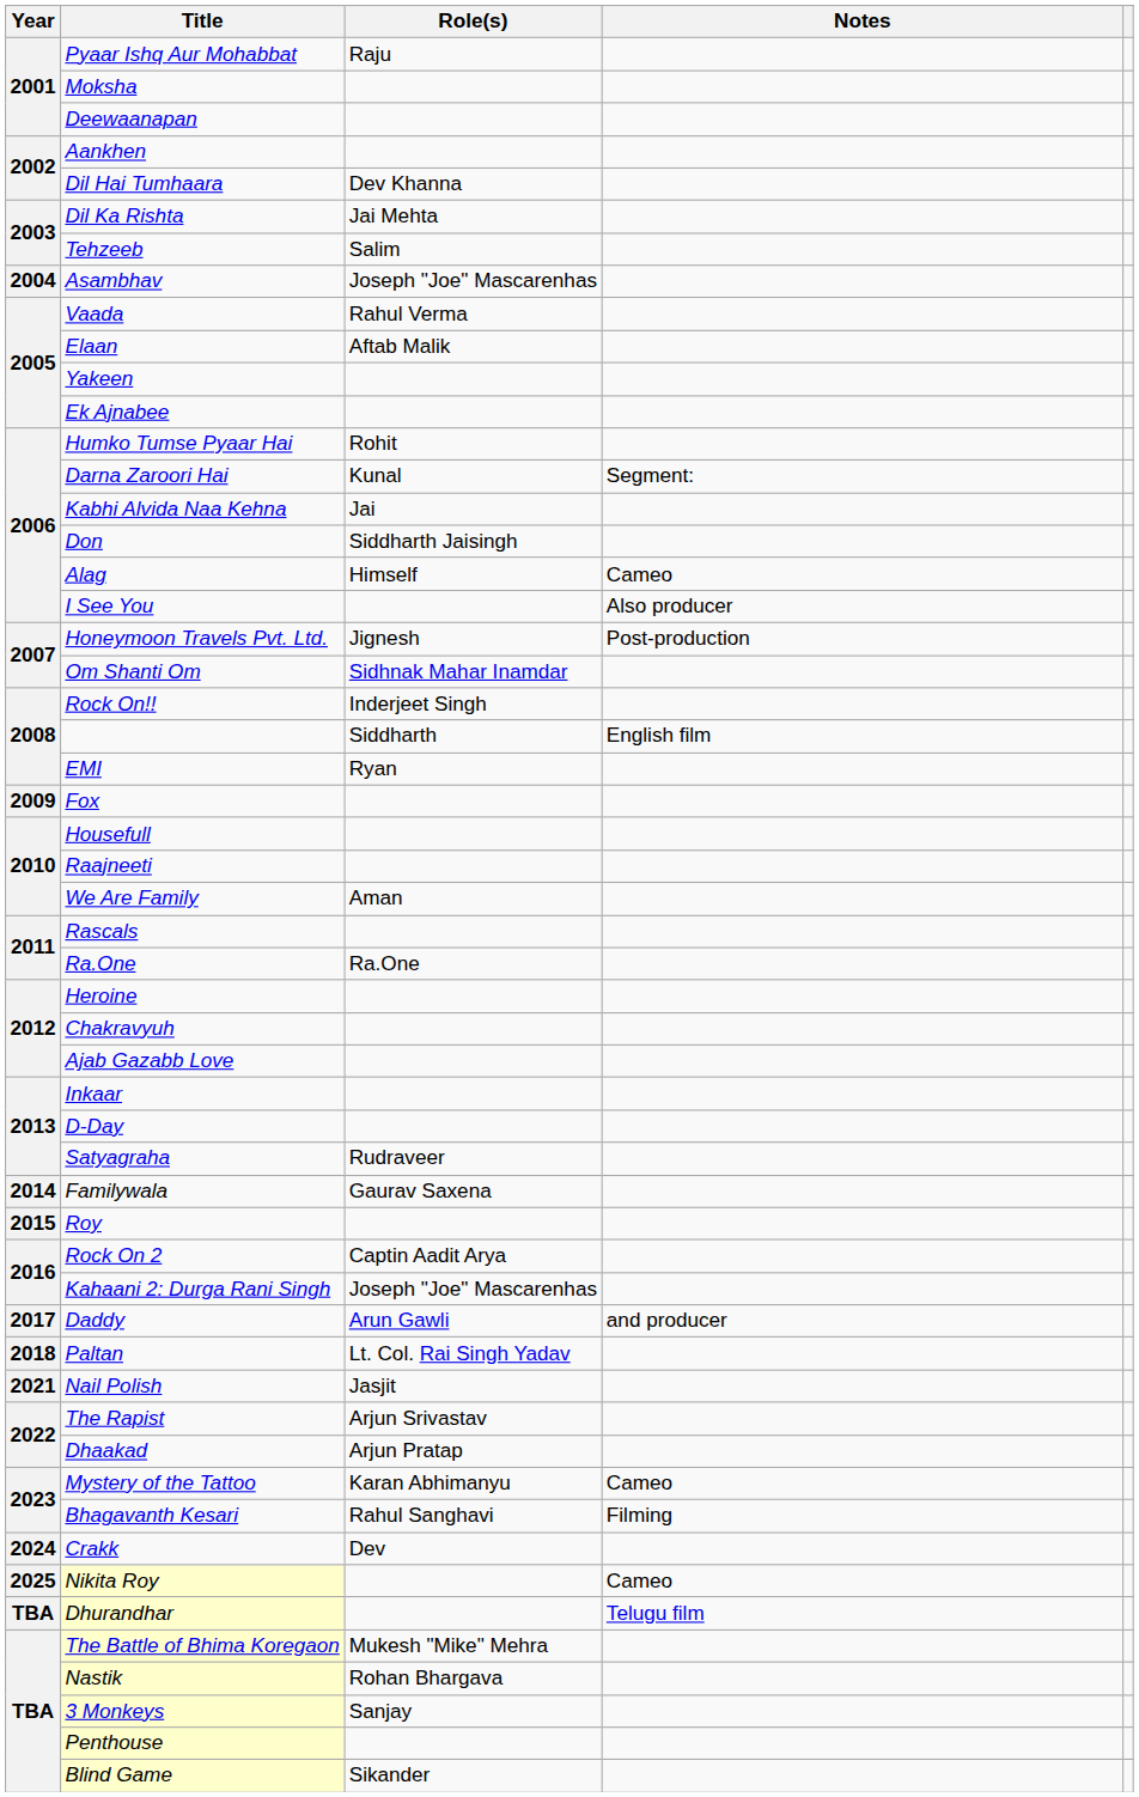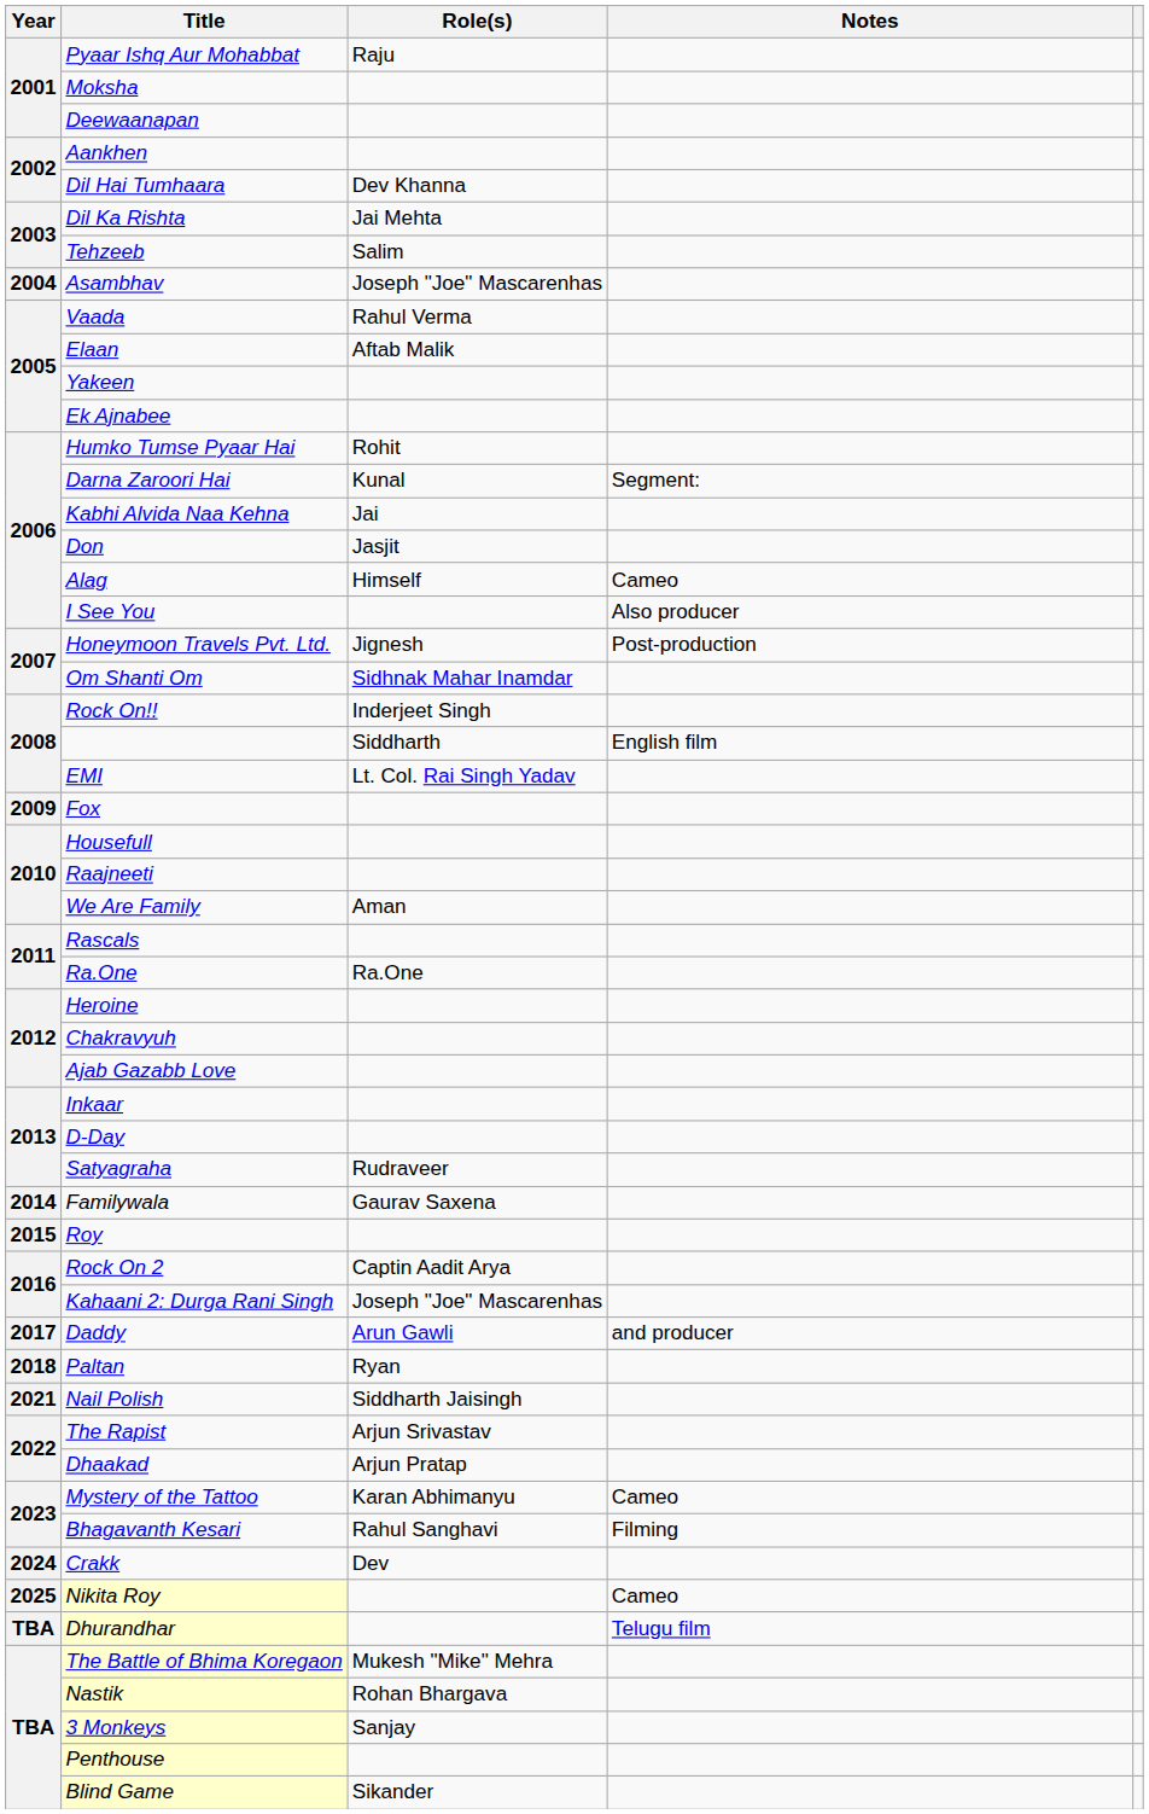Don | Role(s): Siddharth Jaisingh -> Jasjit
EMI | Role(s): Ryan -> Lt. Col. Rai Singh Yadav
Paltan | Role(s): Lt. Col. Rai Singh Yadav -> Ryan
Nail Polish | Role(s): Jasjit -> Siddharth Jaisingh
